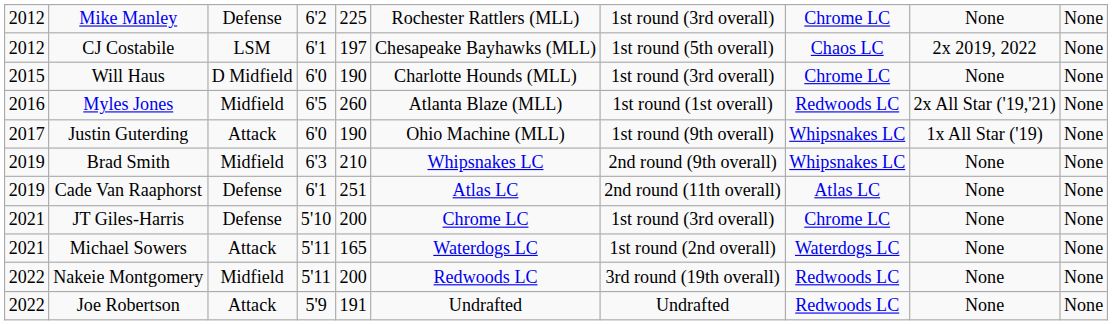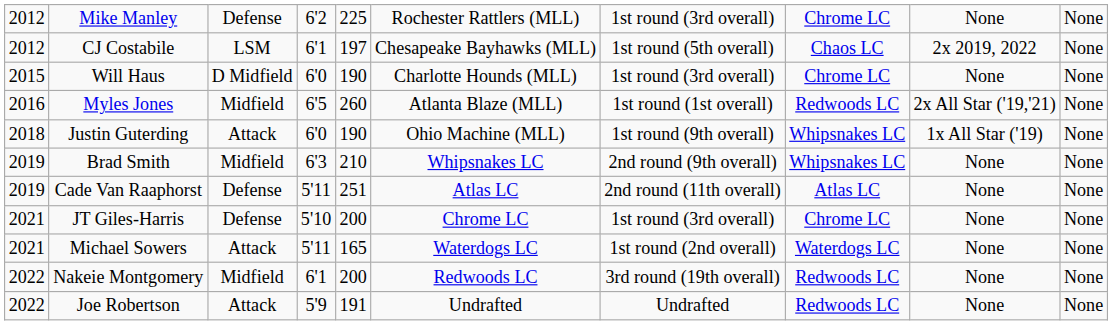Justin Guterding | column 1: 2017 -> 2018
Cade Van Raaphorst | column 4: 6'1 -> 5'11
Nakeie Montgomery | column 4: 5'11 -> 6'1
